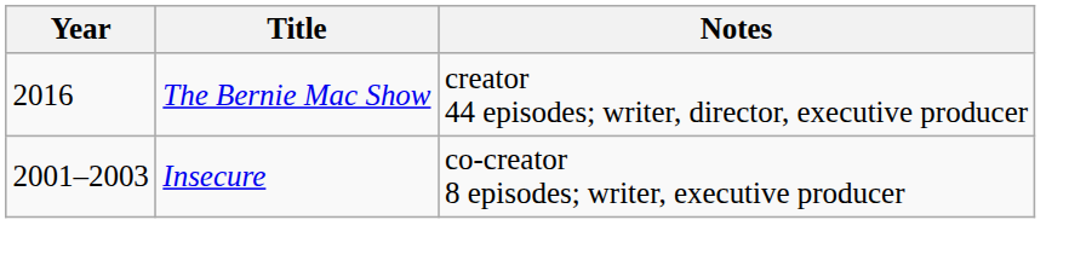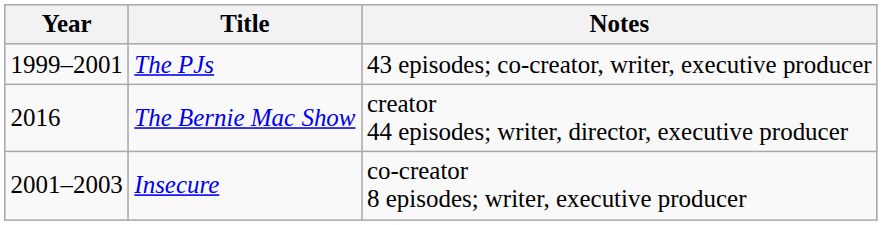+ row: 1999–2001 | The PJs | 43 episodes; co-creator, writer, executive producer
